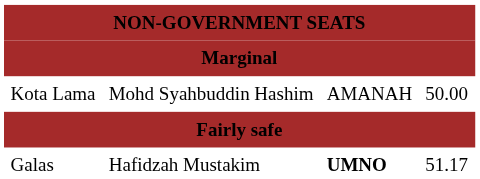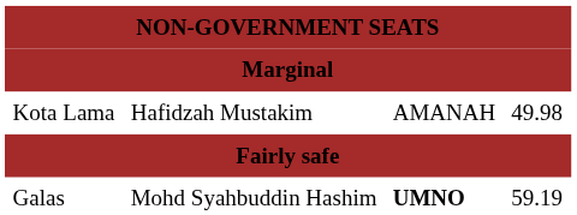Kota Lama | column 2: Mohd Syahbuddin Hashim -> Hafidzah Mustakim
Kota Lama | column 4: 50.00 -> 49.98
Galas | column 2: Hafidzah Mustakim -> Mohd Syahbuddin Hashim
Galas | column 4: 51.17 -> 59.19
